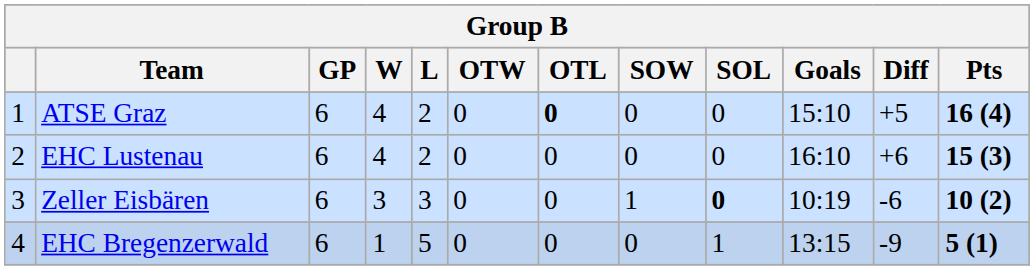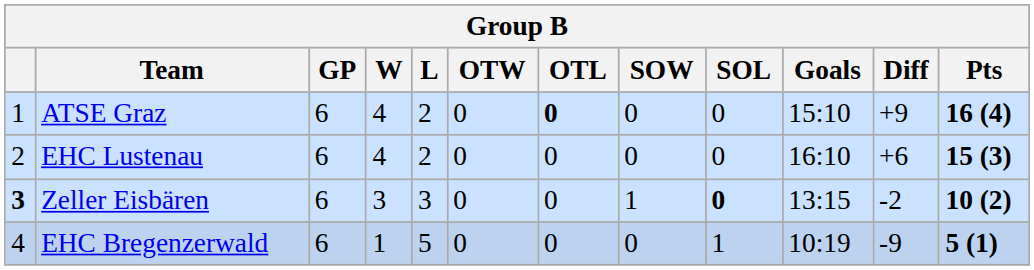ATSE Graz | Diff: +5 -> +9
Zeller Eisbären | column 1: normal -> bold
Zeller Eisbären | Goals: 10:19 -> 13:15
Zeller Eisbären | Diff: -6 -> -2
EHC Bregenzerwald | Goals: 13:15 -> 10:19
